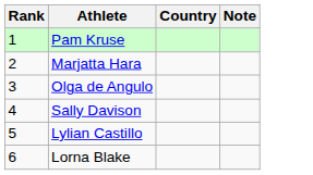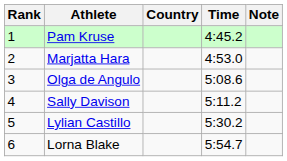+ column: Time | 4:45.2 | 4:53.0 | 5:08.6 | 5:11.2 | 5:30.2 | 5:54.7
